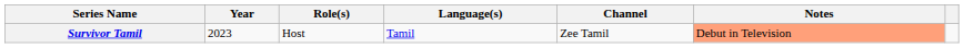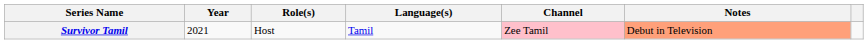Survivor Tamil | Year: 2023 -> 2021
Survivor Tamil | Channel: no background -> pink background
